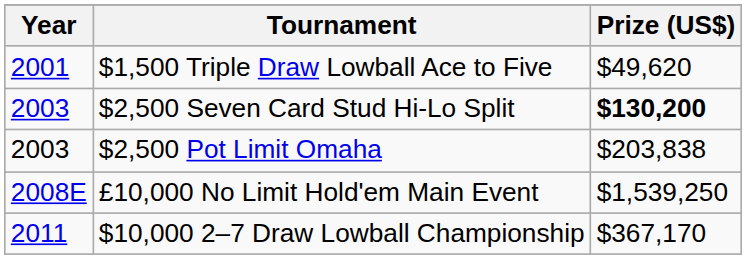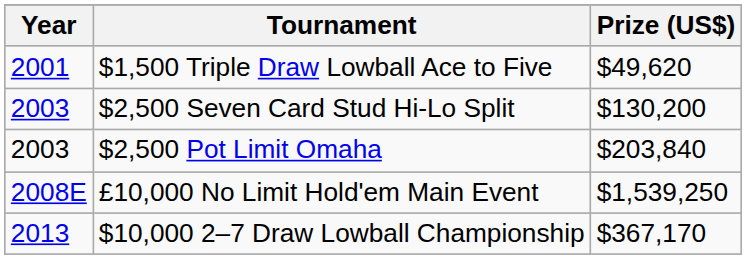$2,500 Seven Card Stud Hi-Lo Split | Prize (US$): bold -> normal
$2,500 Pot Limit Omaha | Prize (US$): $203,838 -> $203,840
$10,000 2–7 Draw Lowball Championship | Year: 2011 -> 2013
